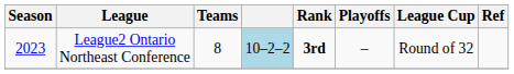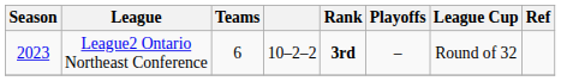League2 Ontario Northeast Conference | Teams: 8 -> 6
League2 Ontario Northeast Conference | column 4: lightblue background -> no background
